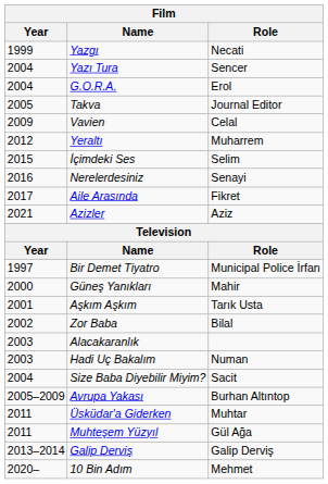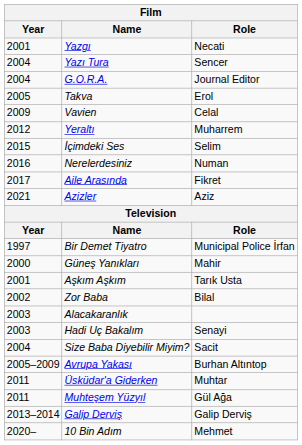Yazgı | Year: 1999 -> 2001
G.O.R.A. | Role: Erol -> Journal Editor
Takva | Role: Journal Editor -> Erol
Nerelerdesiniz | Role: Senayi -> Numan
Hadi Uç Bakalım | Role: Numan -> Senayi
